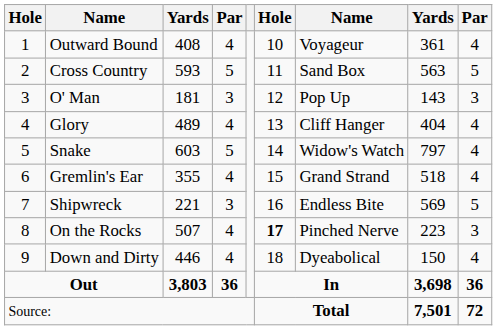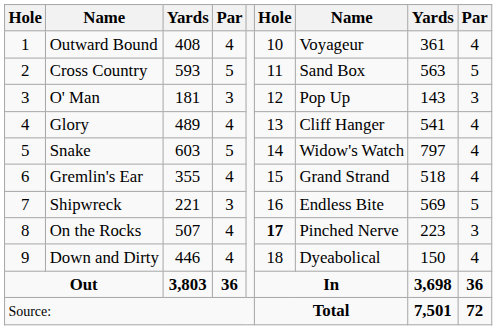Glory | column 8: 404 -> 541
